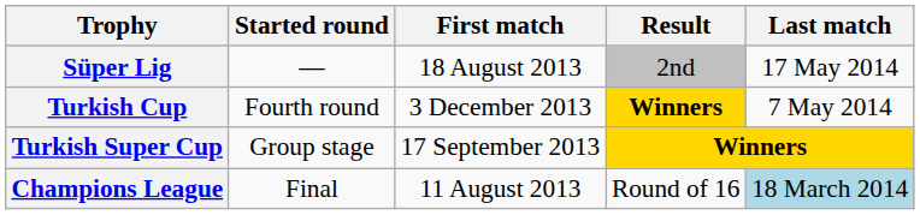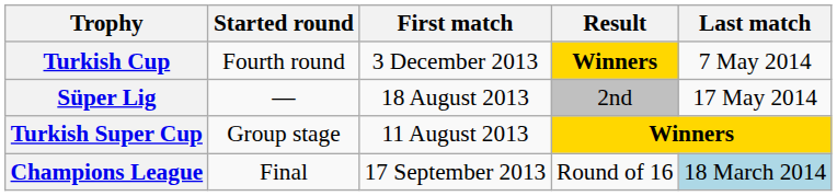rows swapped: Süper Lig <-> Turkish Cup
Turkish Super Cup | First match: 17 September 2013 -> 11 August 2013
Champions League | First match: 11 August 2013 -> 17 September 2013
